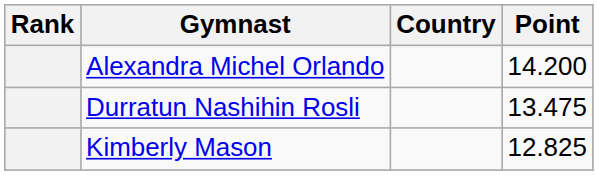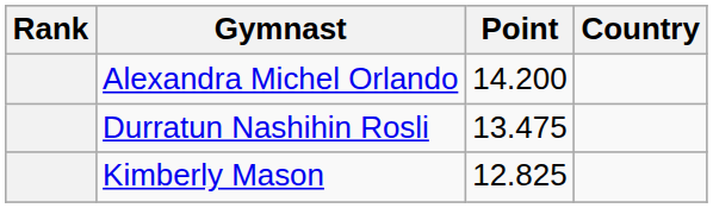columns swapped: Country <-> Point
